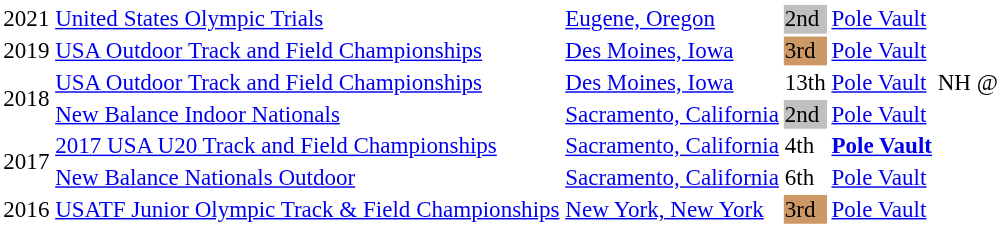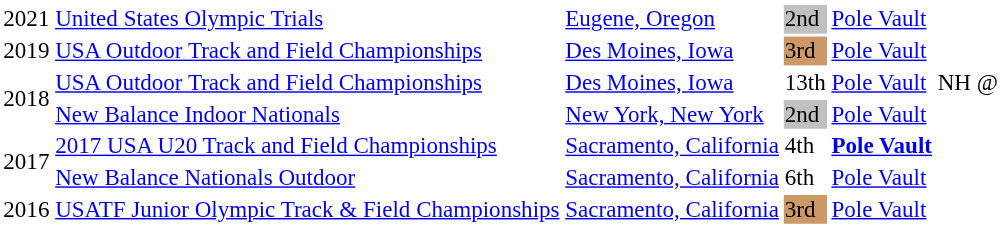New Balance Indoor Nationals | column 3: Sacramento, California -> New York, New York
USATF Junior Olympic Track & Field Championships | column 3: New York, New York -> Sacramento, California
